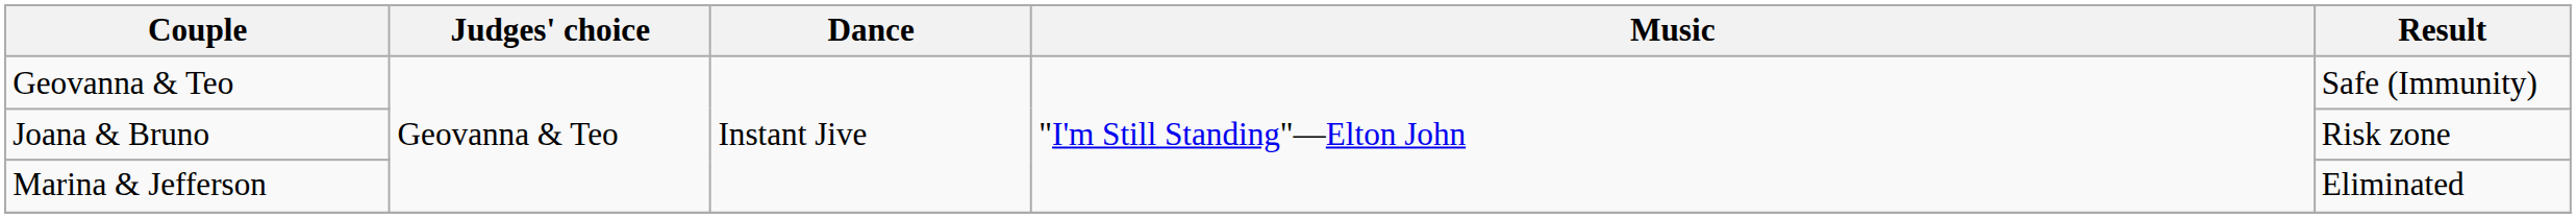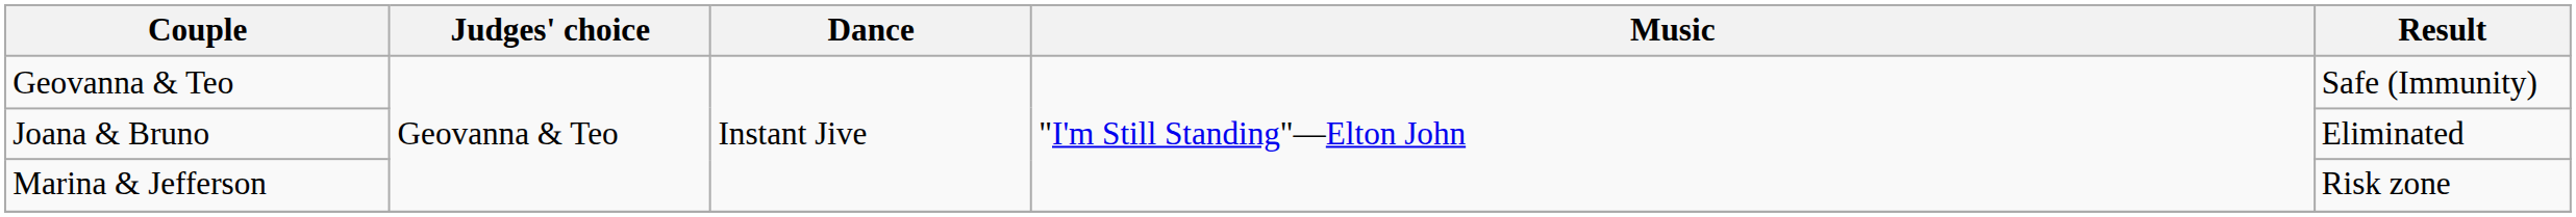Joana & Bruno | Result: Risk zone -> Eliminated
Marina & Jefferson | Result: Eliminated -> Risk zone
